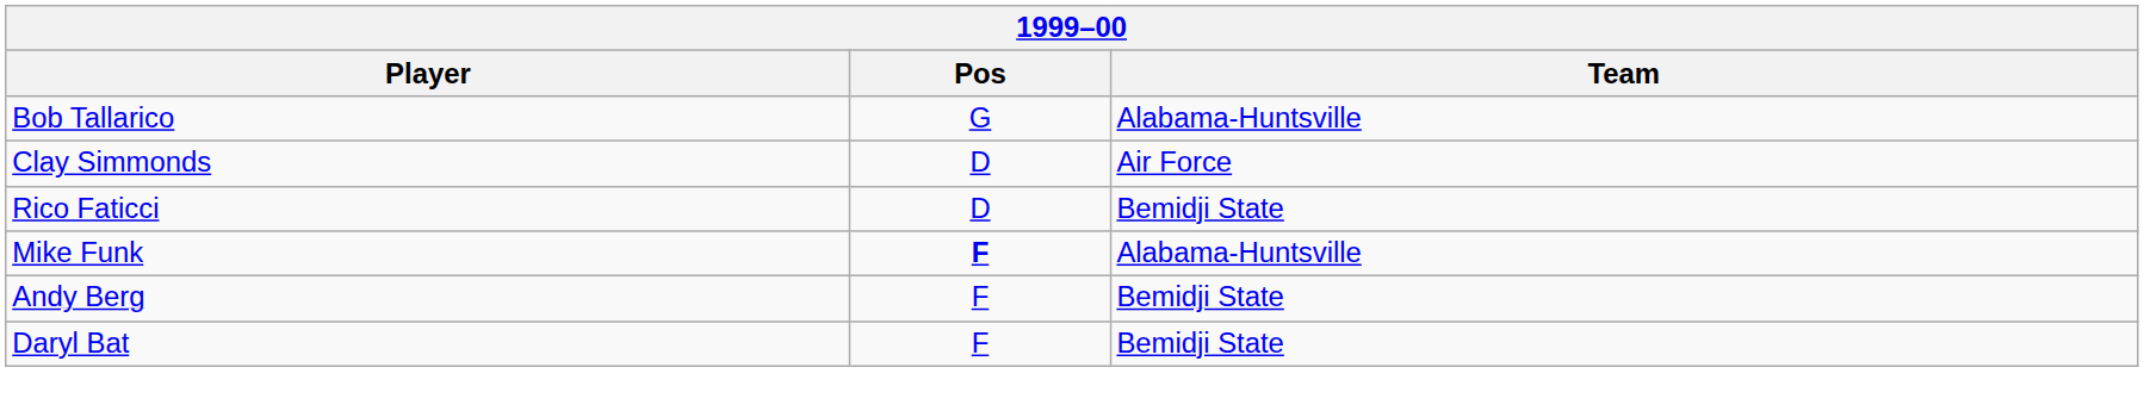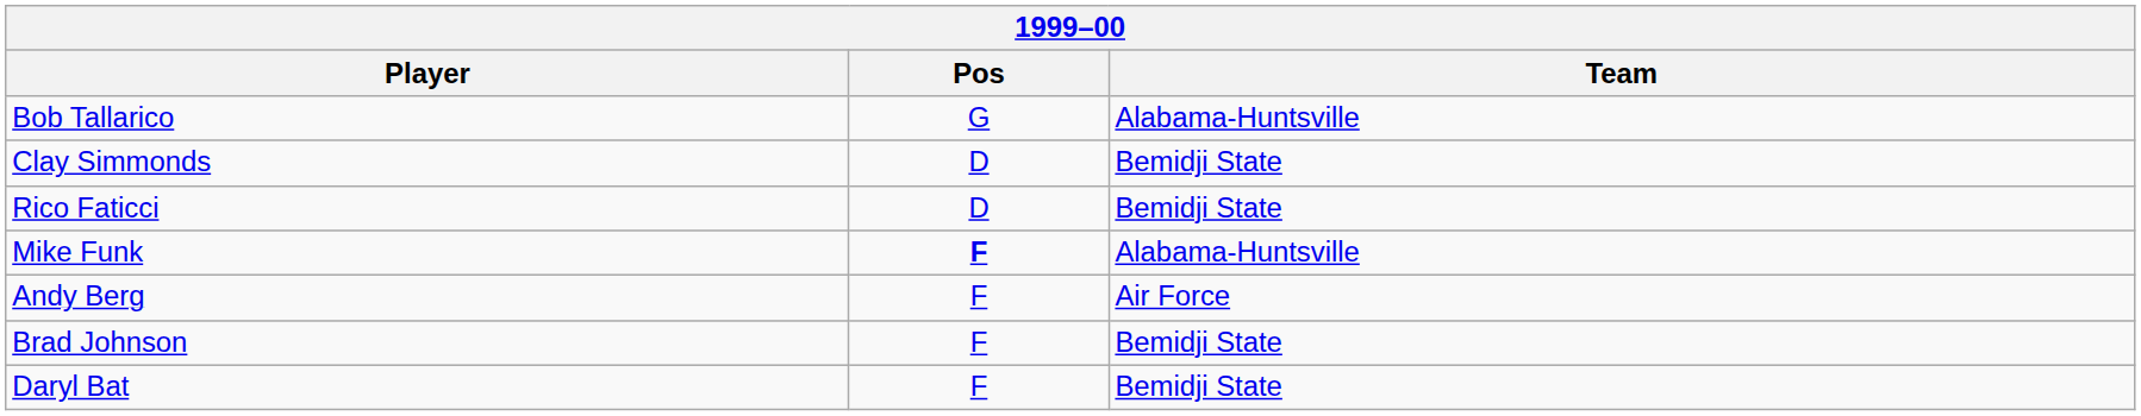Clay Simmonds | Team: Air Force -> Bemidji State
Andy Berg | Team: Bemidji State -> Air Force
+ row: Brad Johnson | F | Bemidji State
